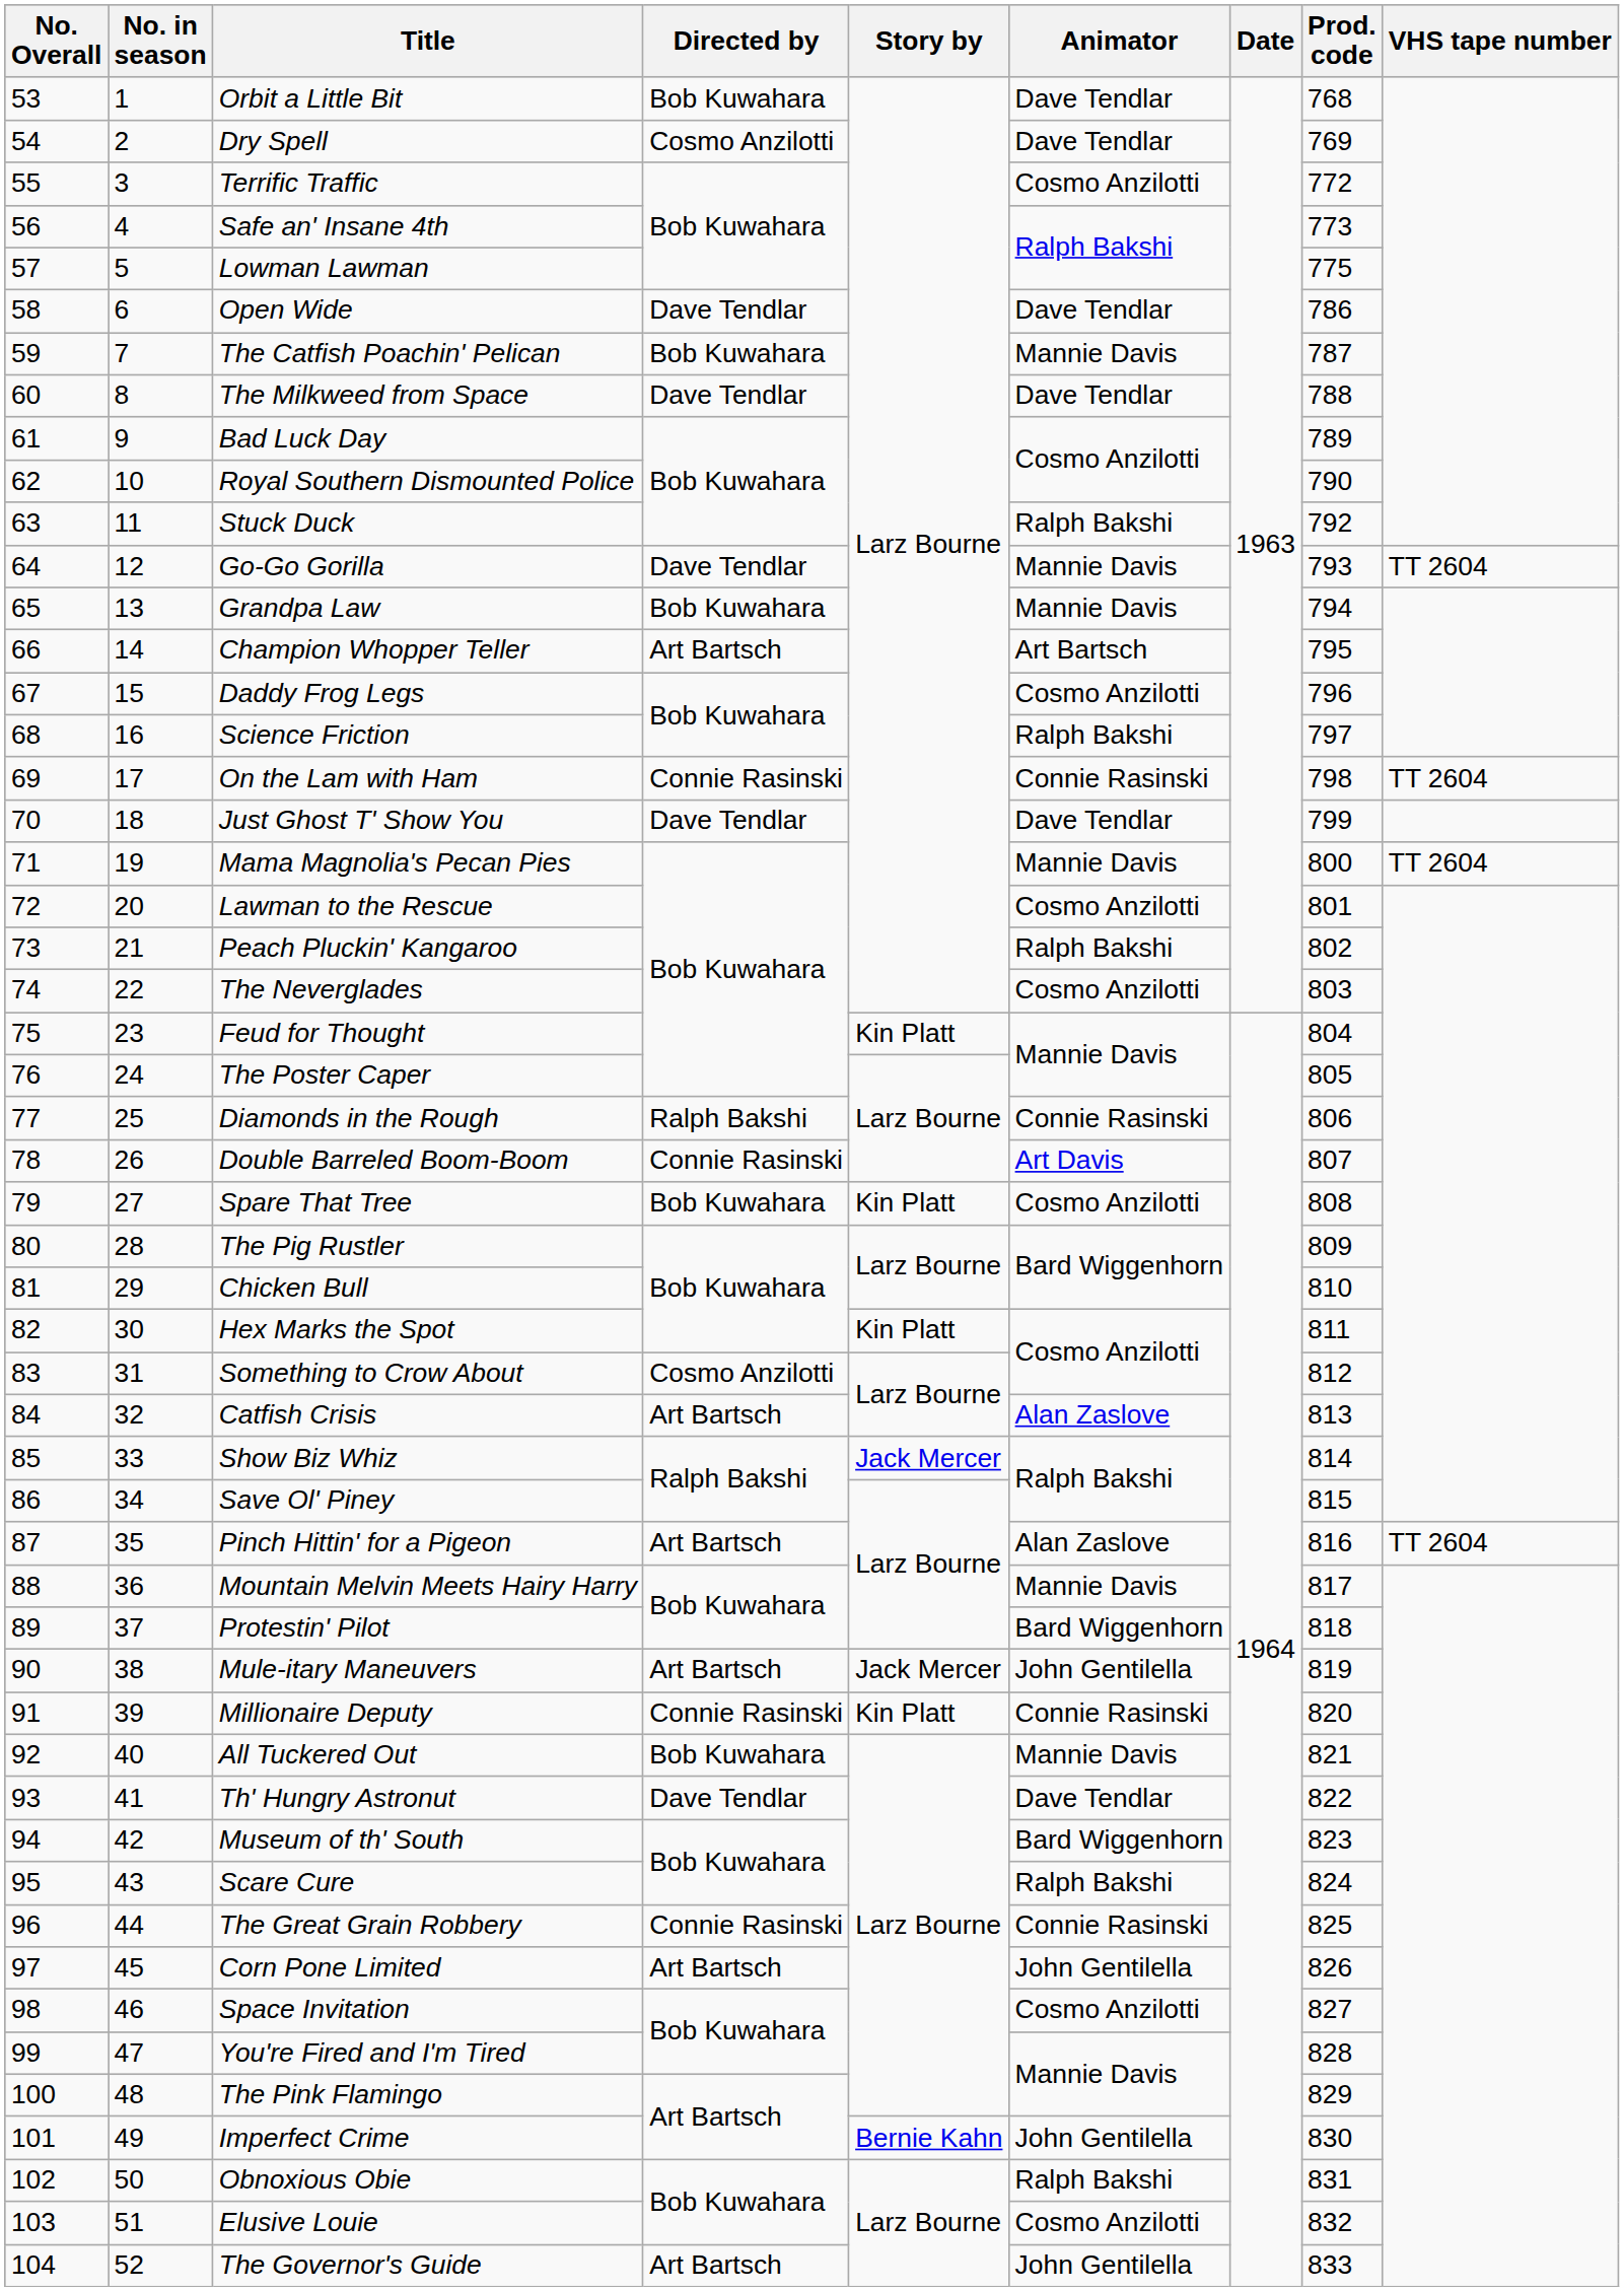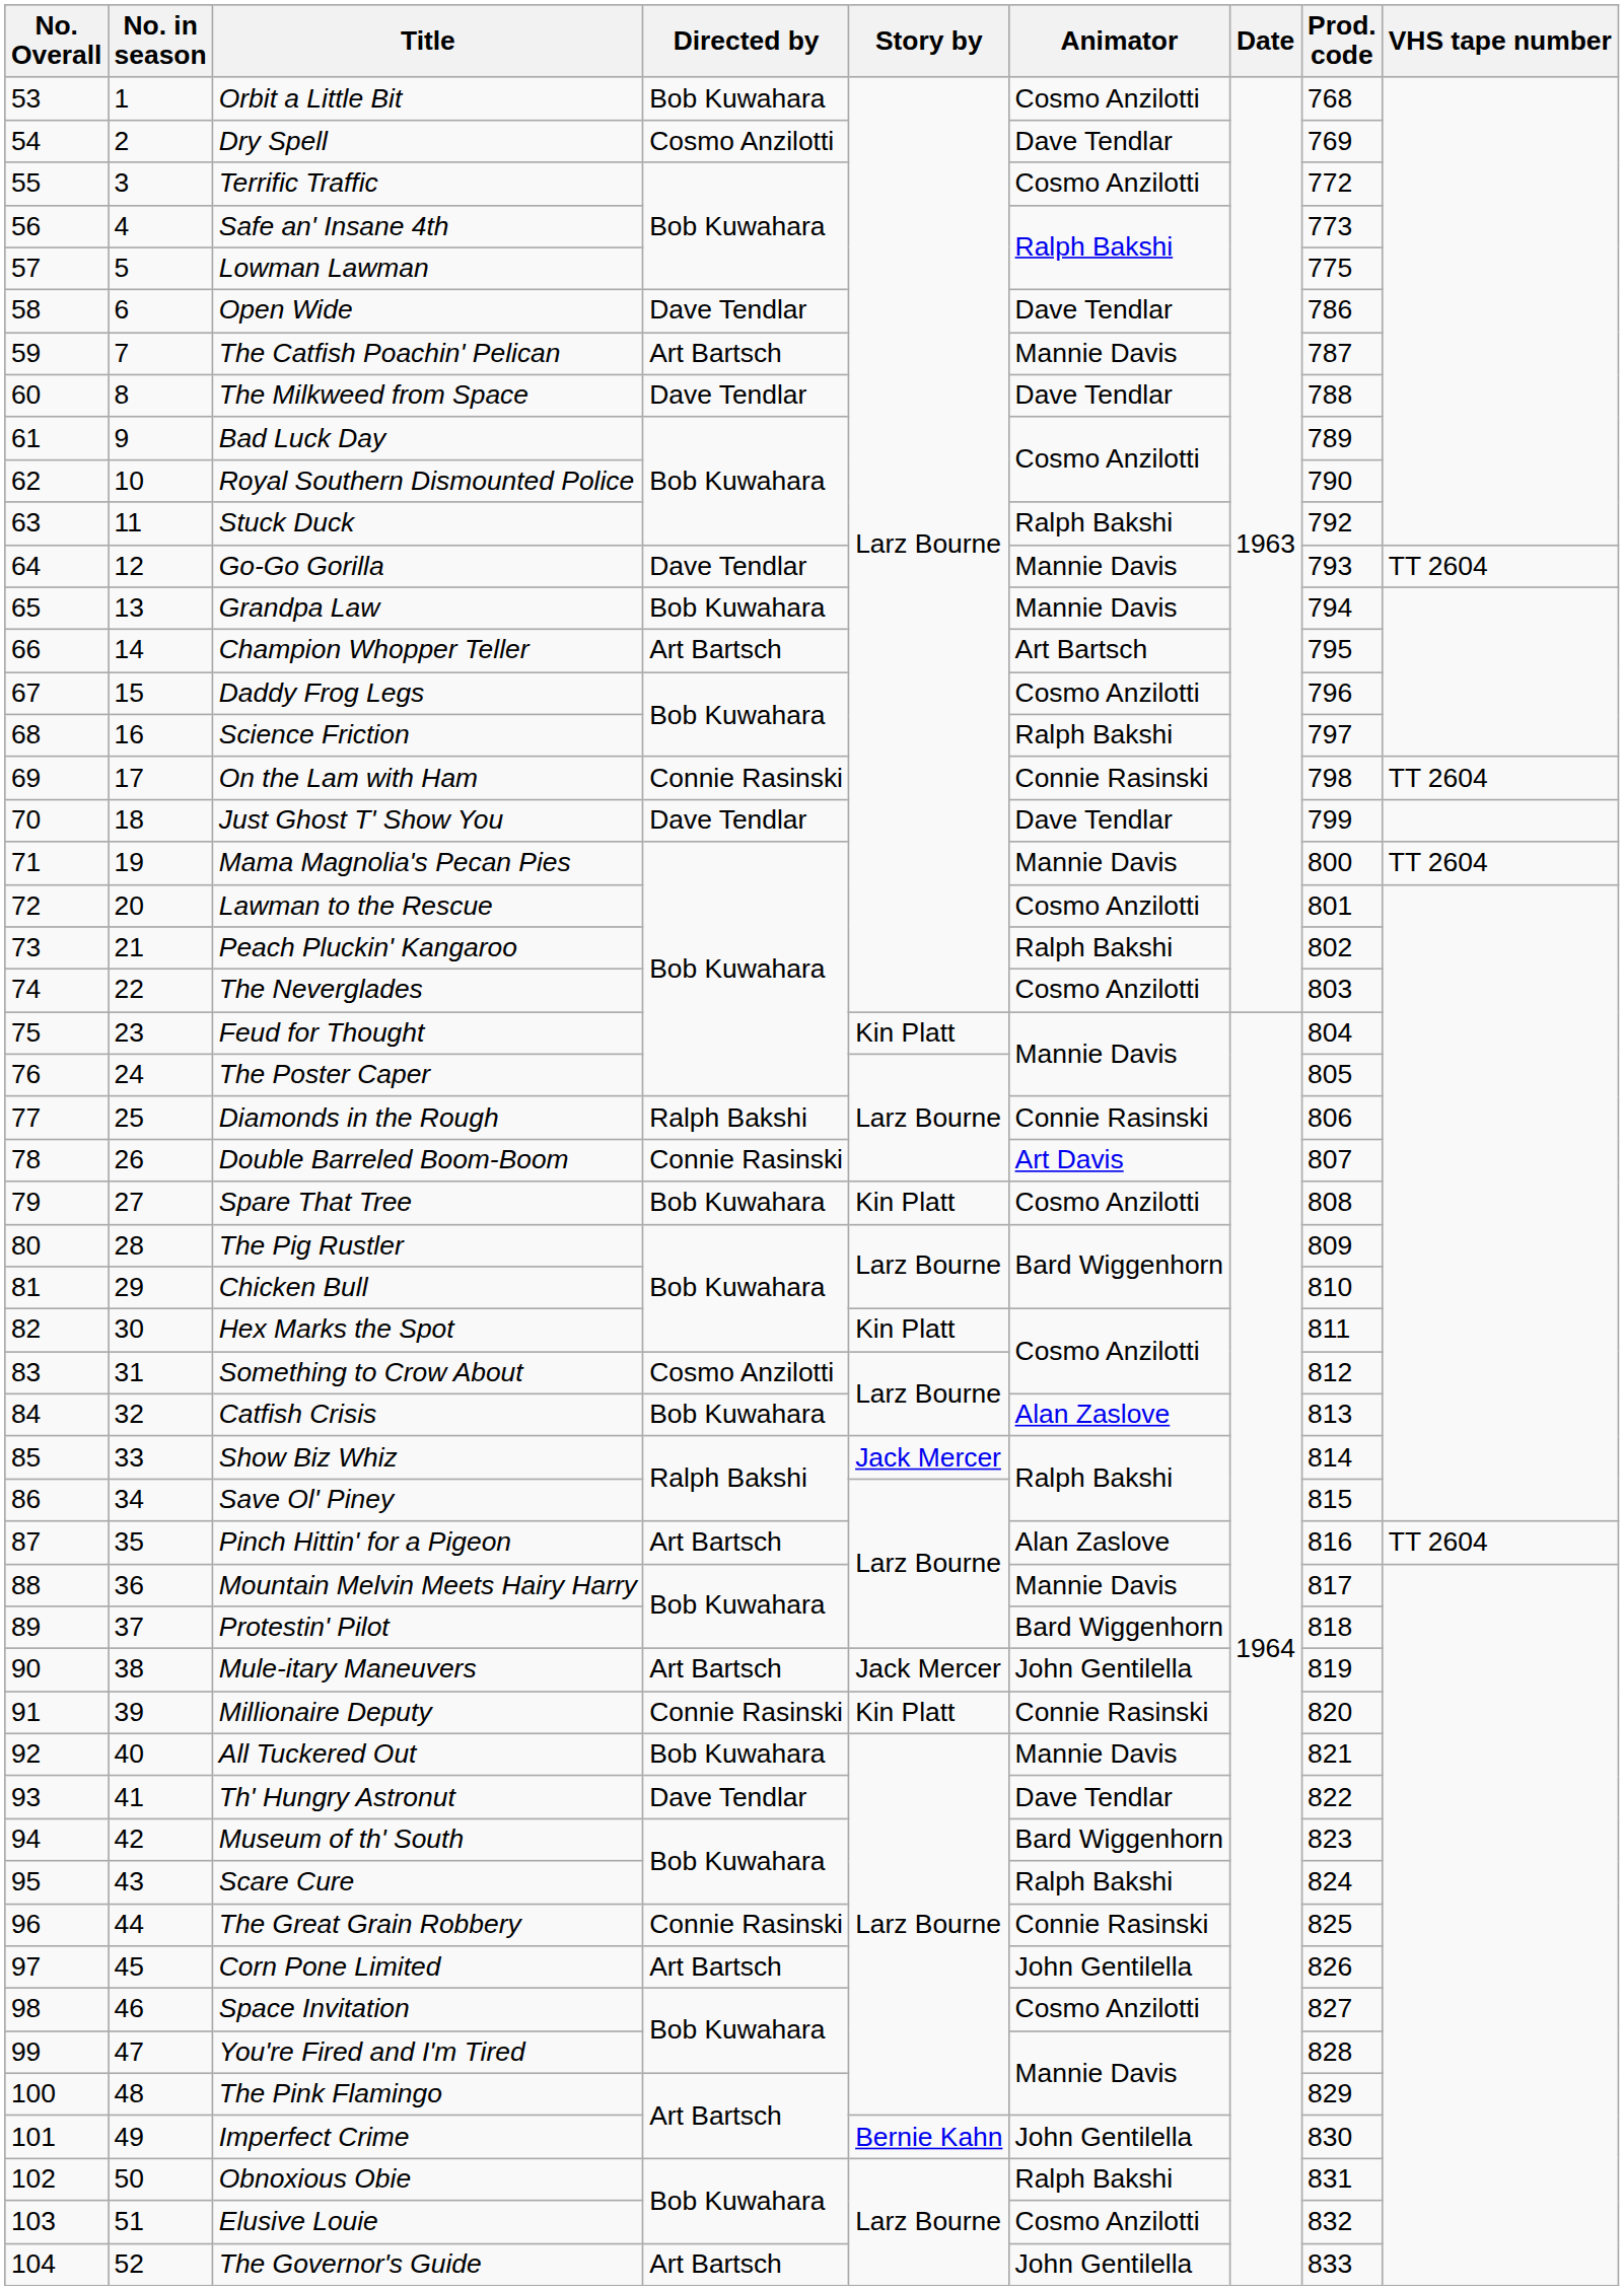Orbit a Little Bit | Animator: Dave Tendlar -> Cosmo Anzilotti
The Catfish Poachin' Pelican | Directed by: Bob Kuwahara -> Art Bartsch
Catfish Crisis | Directed by: Art Bartsch -> Bob Kuwahara
